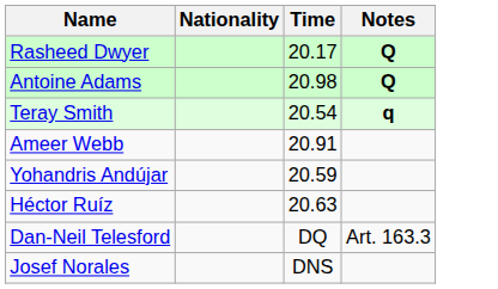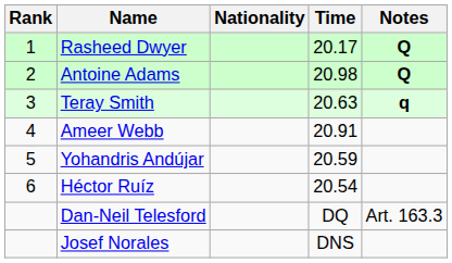+ column: Rank | 1 | 2 | 3 | 4 | 5 | 6
Teray Smith | Time: 20.54 -> 20.63
Héctor Ruíz | Time: 20.63 -> 20.54
